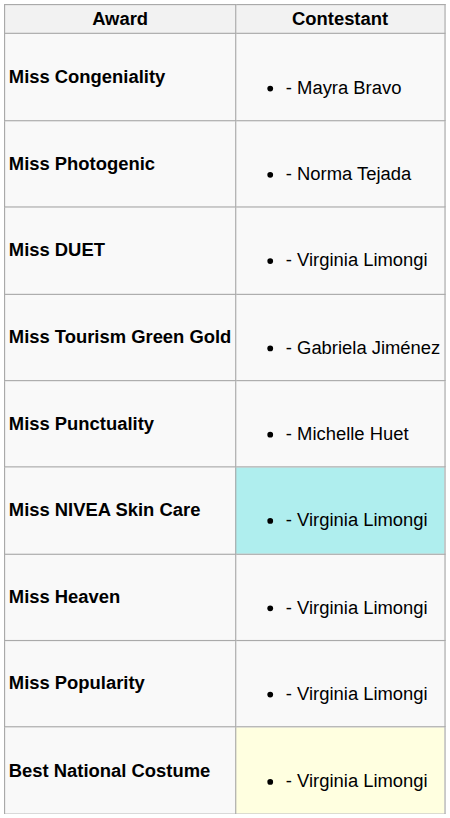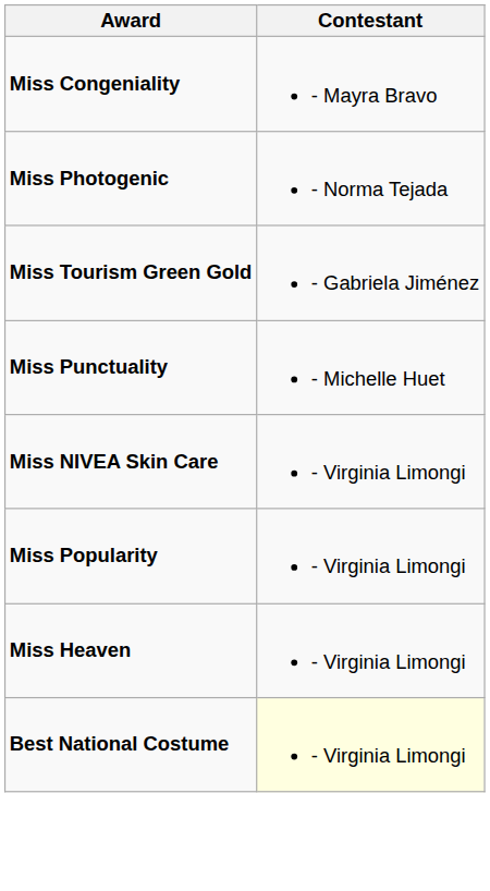- row: Miss DUET | - Virginia Limongi
Miss NIVEA Skin Care | Contestant: paleturquoise background -> no background
rows swapped: Miss Heaven <-> Miss Popularity
